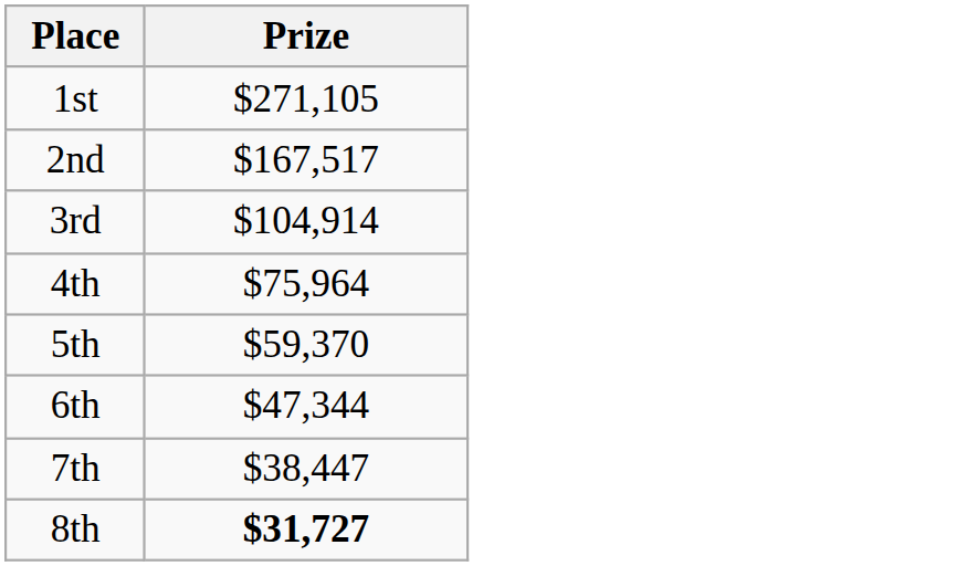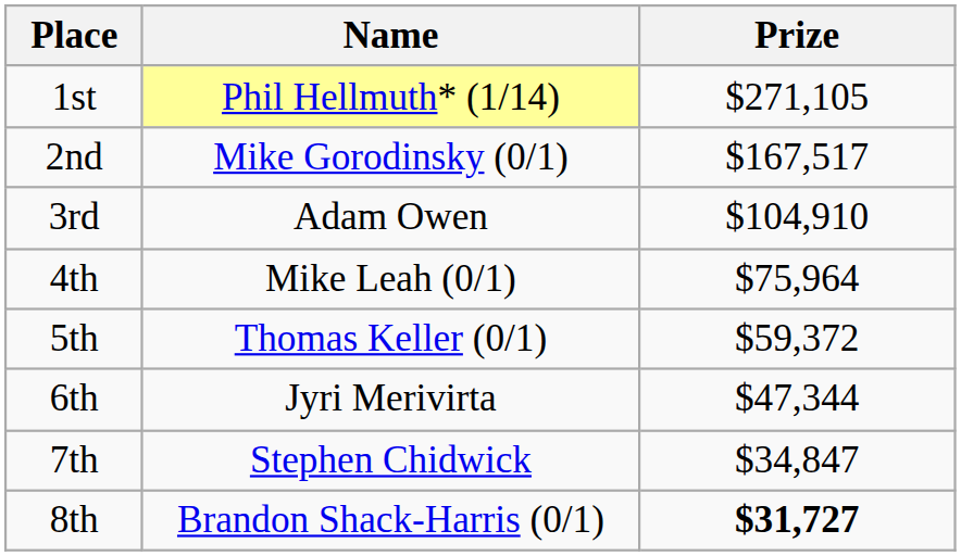+ column: Name | Phil Hellmuth* (1/14) | Mike Gorodinsky (0/1) | Adam Owen | Mike Leah (0/1) | Thomas Keller (0/1) | Jyri Merivirta | Stephen Chidwick | Brandon Shack-Harris (0/1)
3rd | Prize: $104,914 -> $104,910
5th | Prize: $59,370 -> $59,372
7th | Prize: $38,447 -> $34,847
